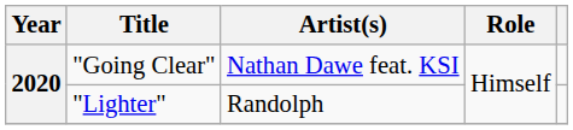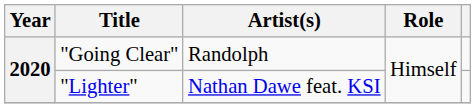"Going Clear" | Artist(s): Nathan Dawe feat. KSI -> Randolph
"Lighter" | Artist(s): Randolph -> Nathan Dawe feat. KSI
